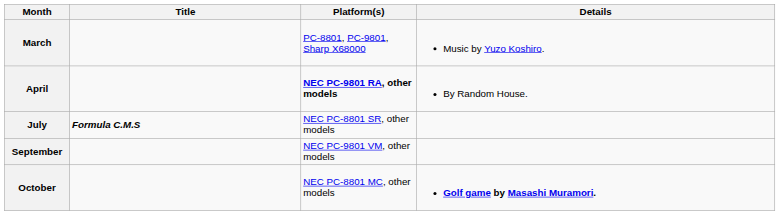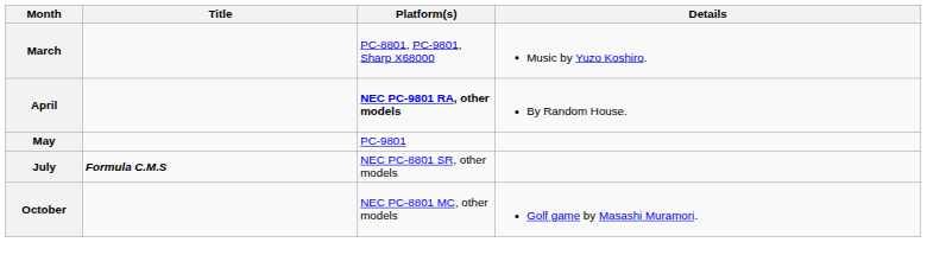+ row: May | PC-9801
- row: September | NEC PC-9801 VM, other models
October | Details: bold -> normal
